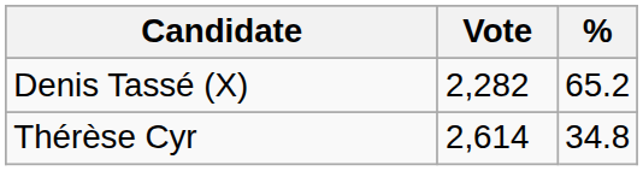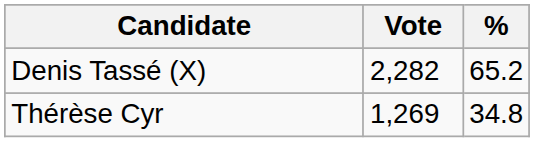Thérèse Cyr | Vote: 2,614 -> 1,269
